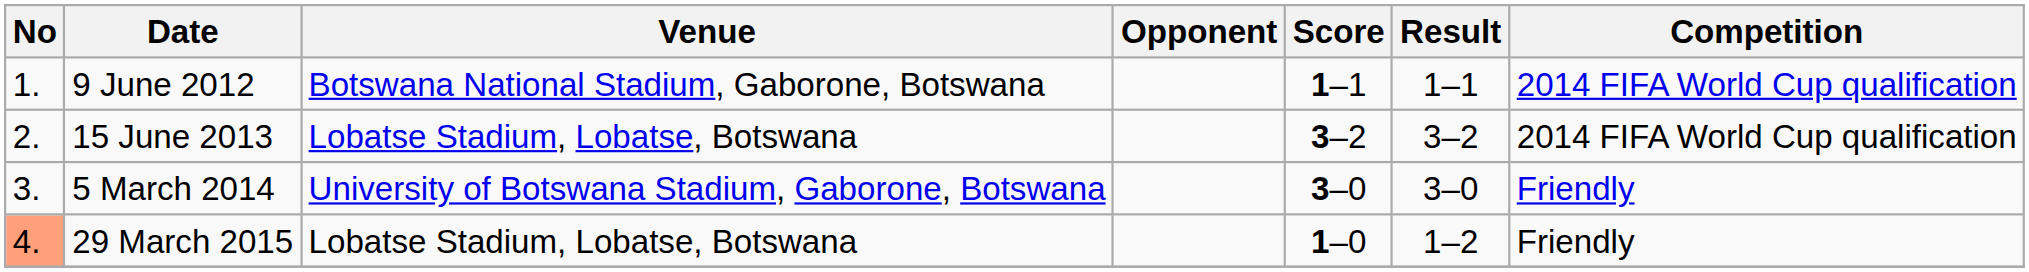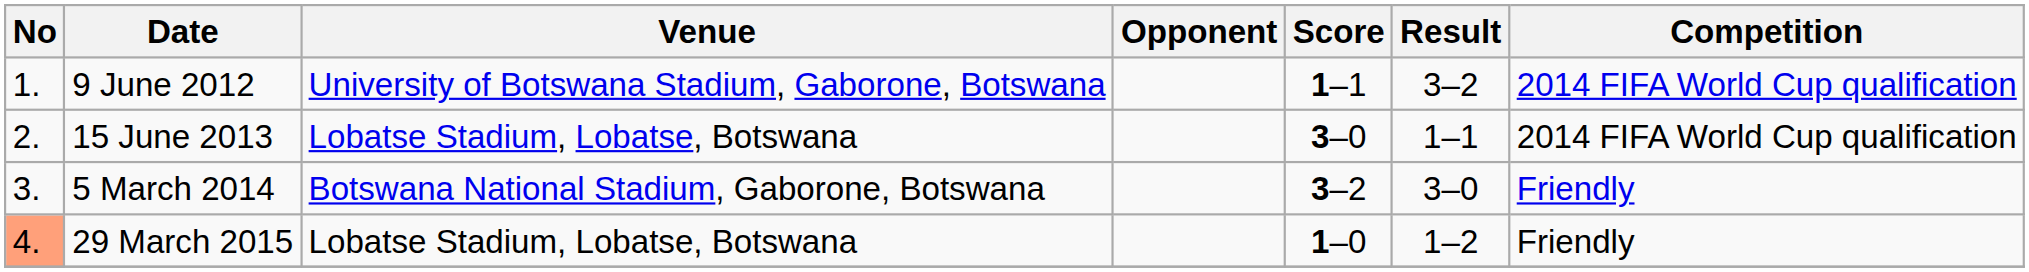9 June 2012 | Venue: Botswana National Stadium, Gaborone, Botswana -> University of Botswana Stadium, Gaborone, Botswana
9 June 2012 | Result: 1–1 -> 3–2
15 June 2013 | Score: 3–2 -> 3–0
15 June 2013 | Result: 3–2 -> 1–1
5 March 2014 | Venue: University of Botswana Stadium, Gaborone, Botswana -> Botswana National Stadium, Gaborone, Botswana
5 March 2014 | Score: 3–0 -> 3–2
